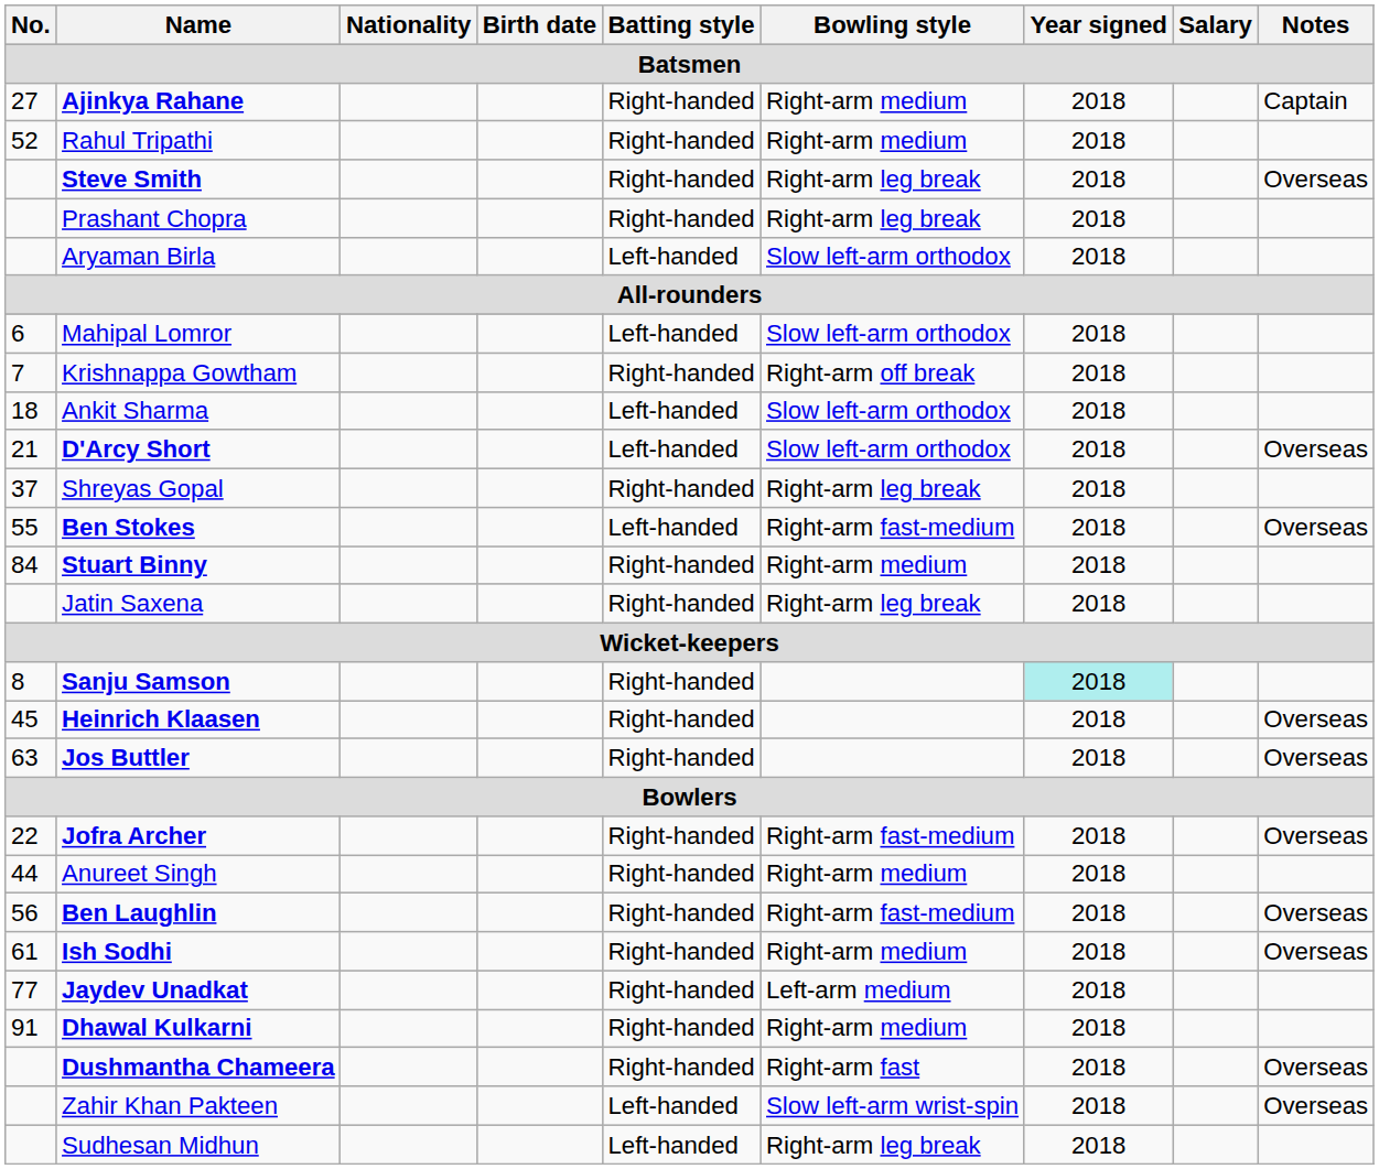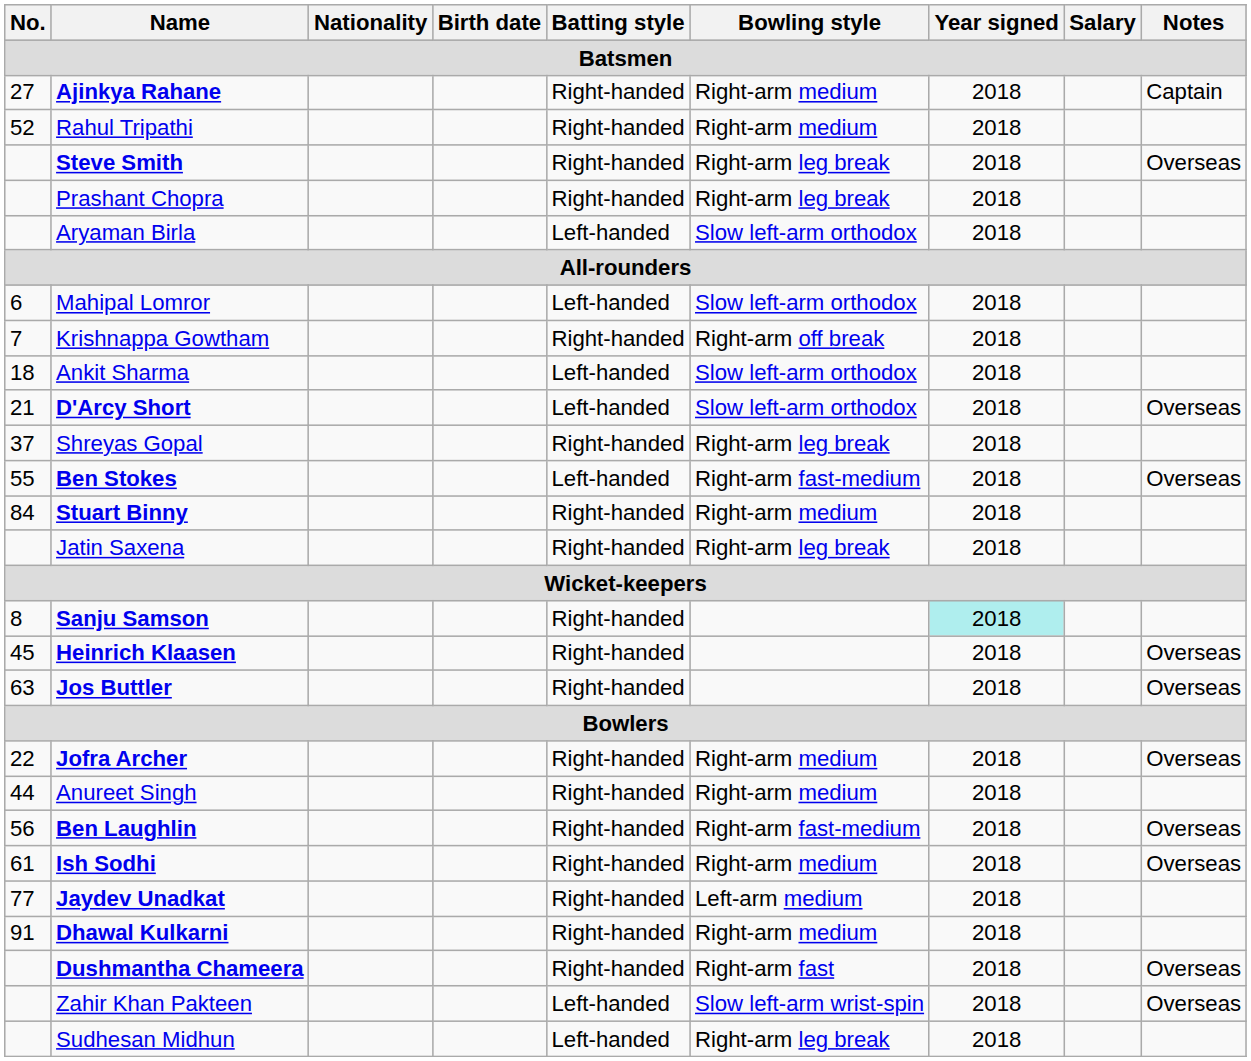Jofra Archer | Bowling style: Right-arm fast-medium -> Right-arm medium
